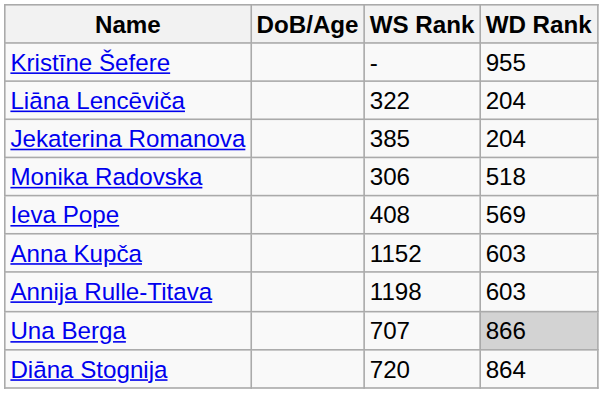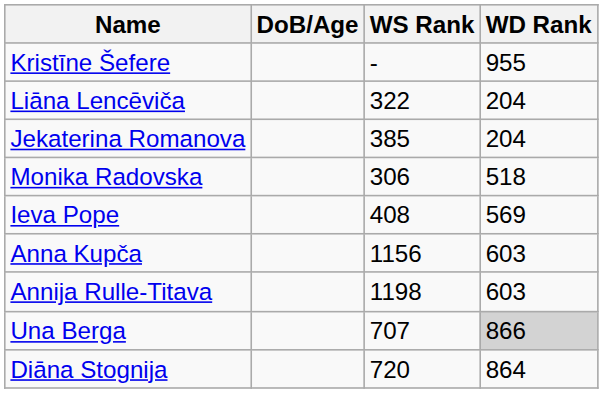Anna Kupča | WS Rank: 1152 -> 1156
